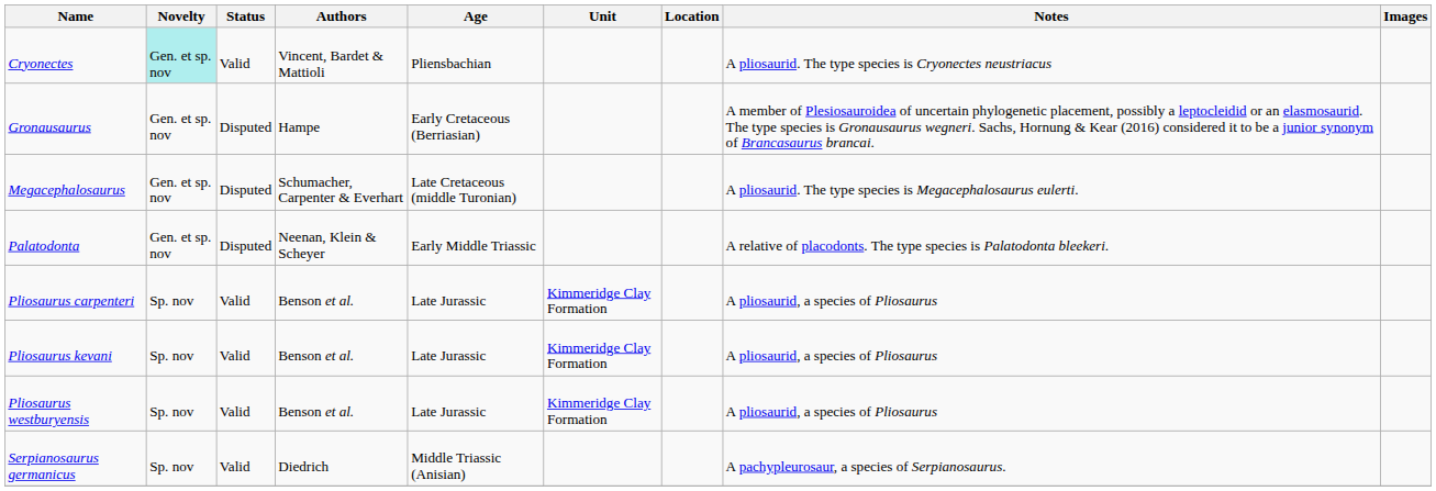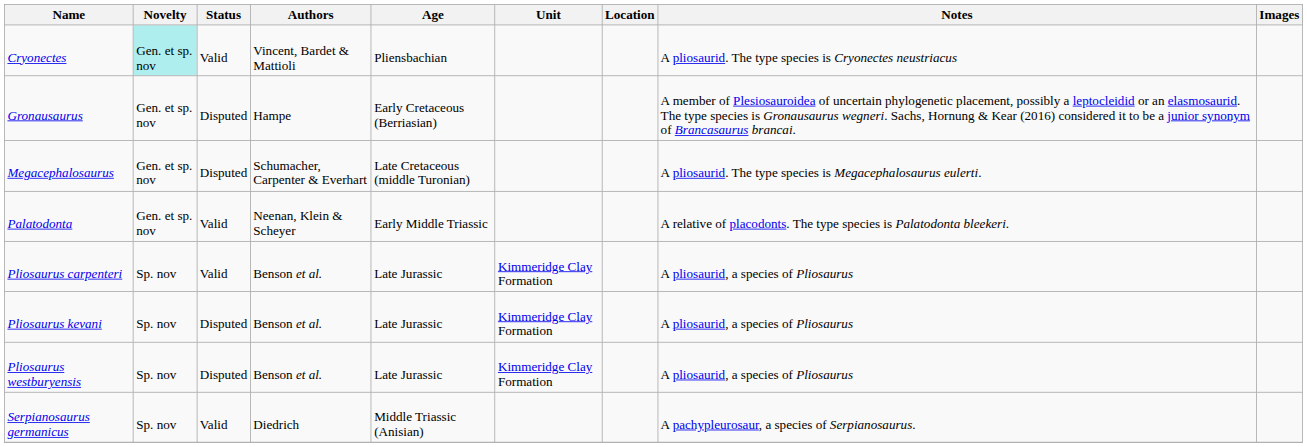Palatodonta | Status: Disputed -> Valid
Pliosaurus kevani | Status: Valid -> Disputed
Pliosaurus westburyensis | Status: Valid -> Disputed
